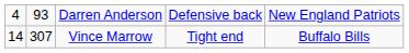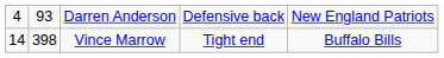Vince Marrow | column 2: 307 -> 398
